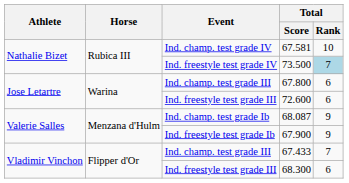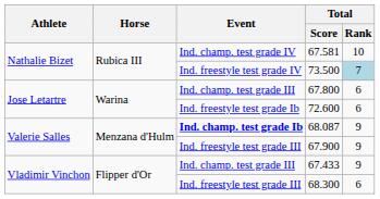72.600 | Event: Ind. freestyle test grade III -> Ind. freestyle test grade Ib
68.087 | Event: normal -> bold
67.900 | Event: Ind. freestyle test grade Ib -> Ind. freestyle test grade III
67.433 | Total / Rank: 7 -> 9
